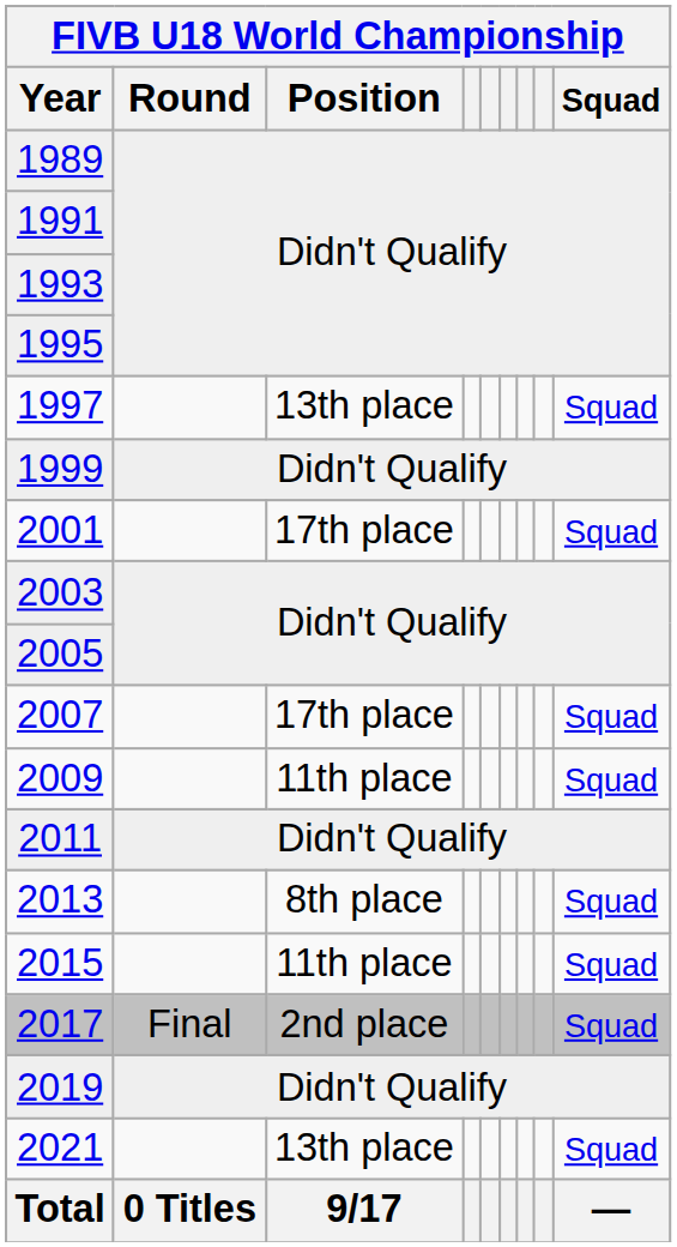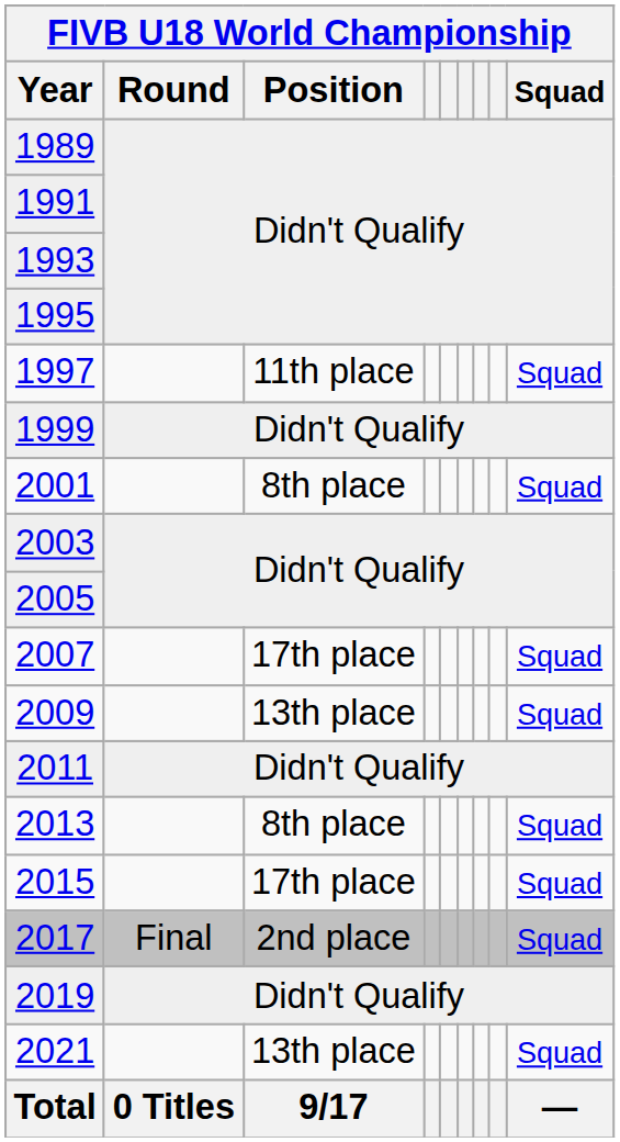1997 | FIVB U18 World Championship / Position: 13th place -> 11th place
2001 | FIVB U18 World Championship / Position: 17th place -> 8th place
2009 | FIVB U18 World Championship / Position: 11th place -> 13th place
2015 | FIVB U18 World Championship / Position: 11th place -> 17th place
